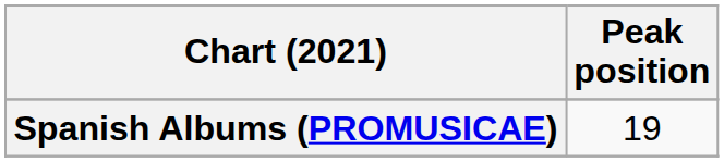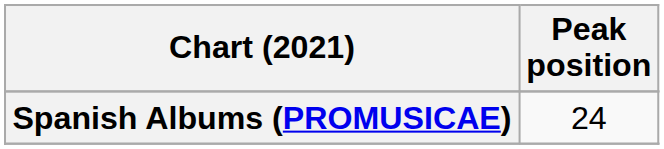Spanish Albums (PROMUSICAE) | Peak position: 19 -> 24
